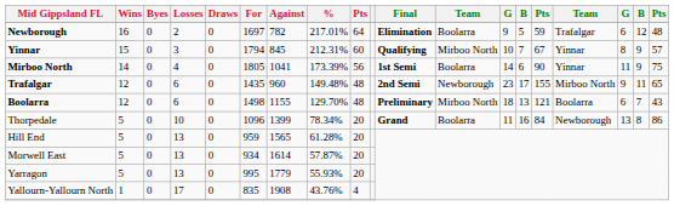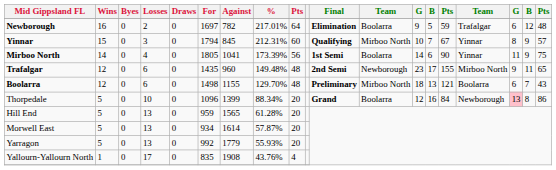Thorpedale | %: 78.34% -> 88.34%
Thorpedale | column 13: 11 -> 12
Thorpedale | column 17: no background -> pink background
Yarragon | For: 995 -> 992
